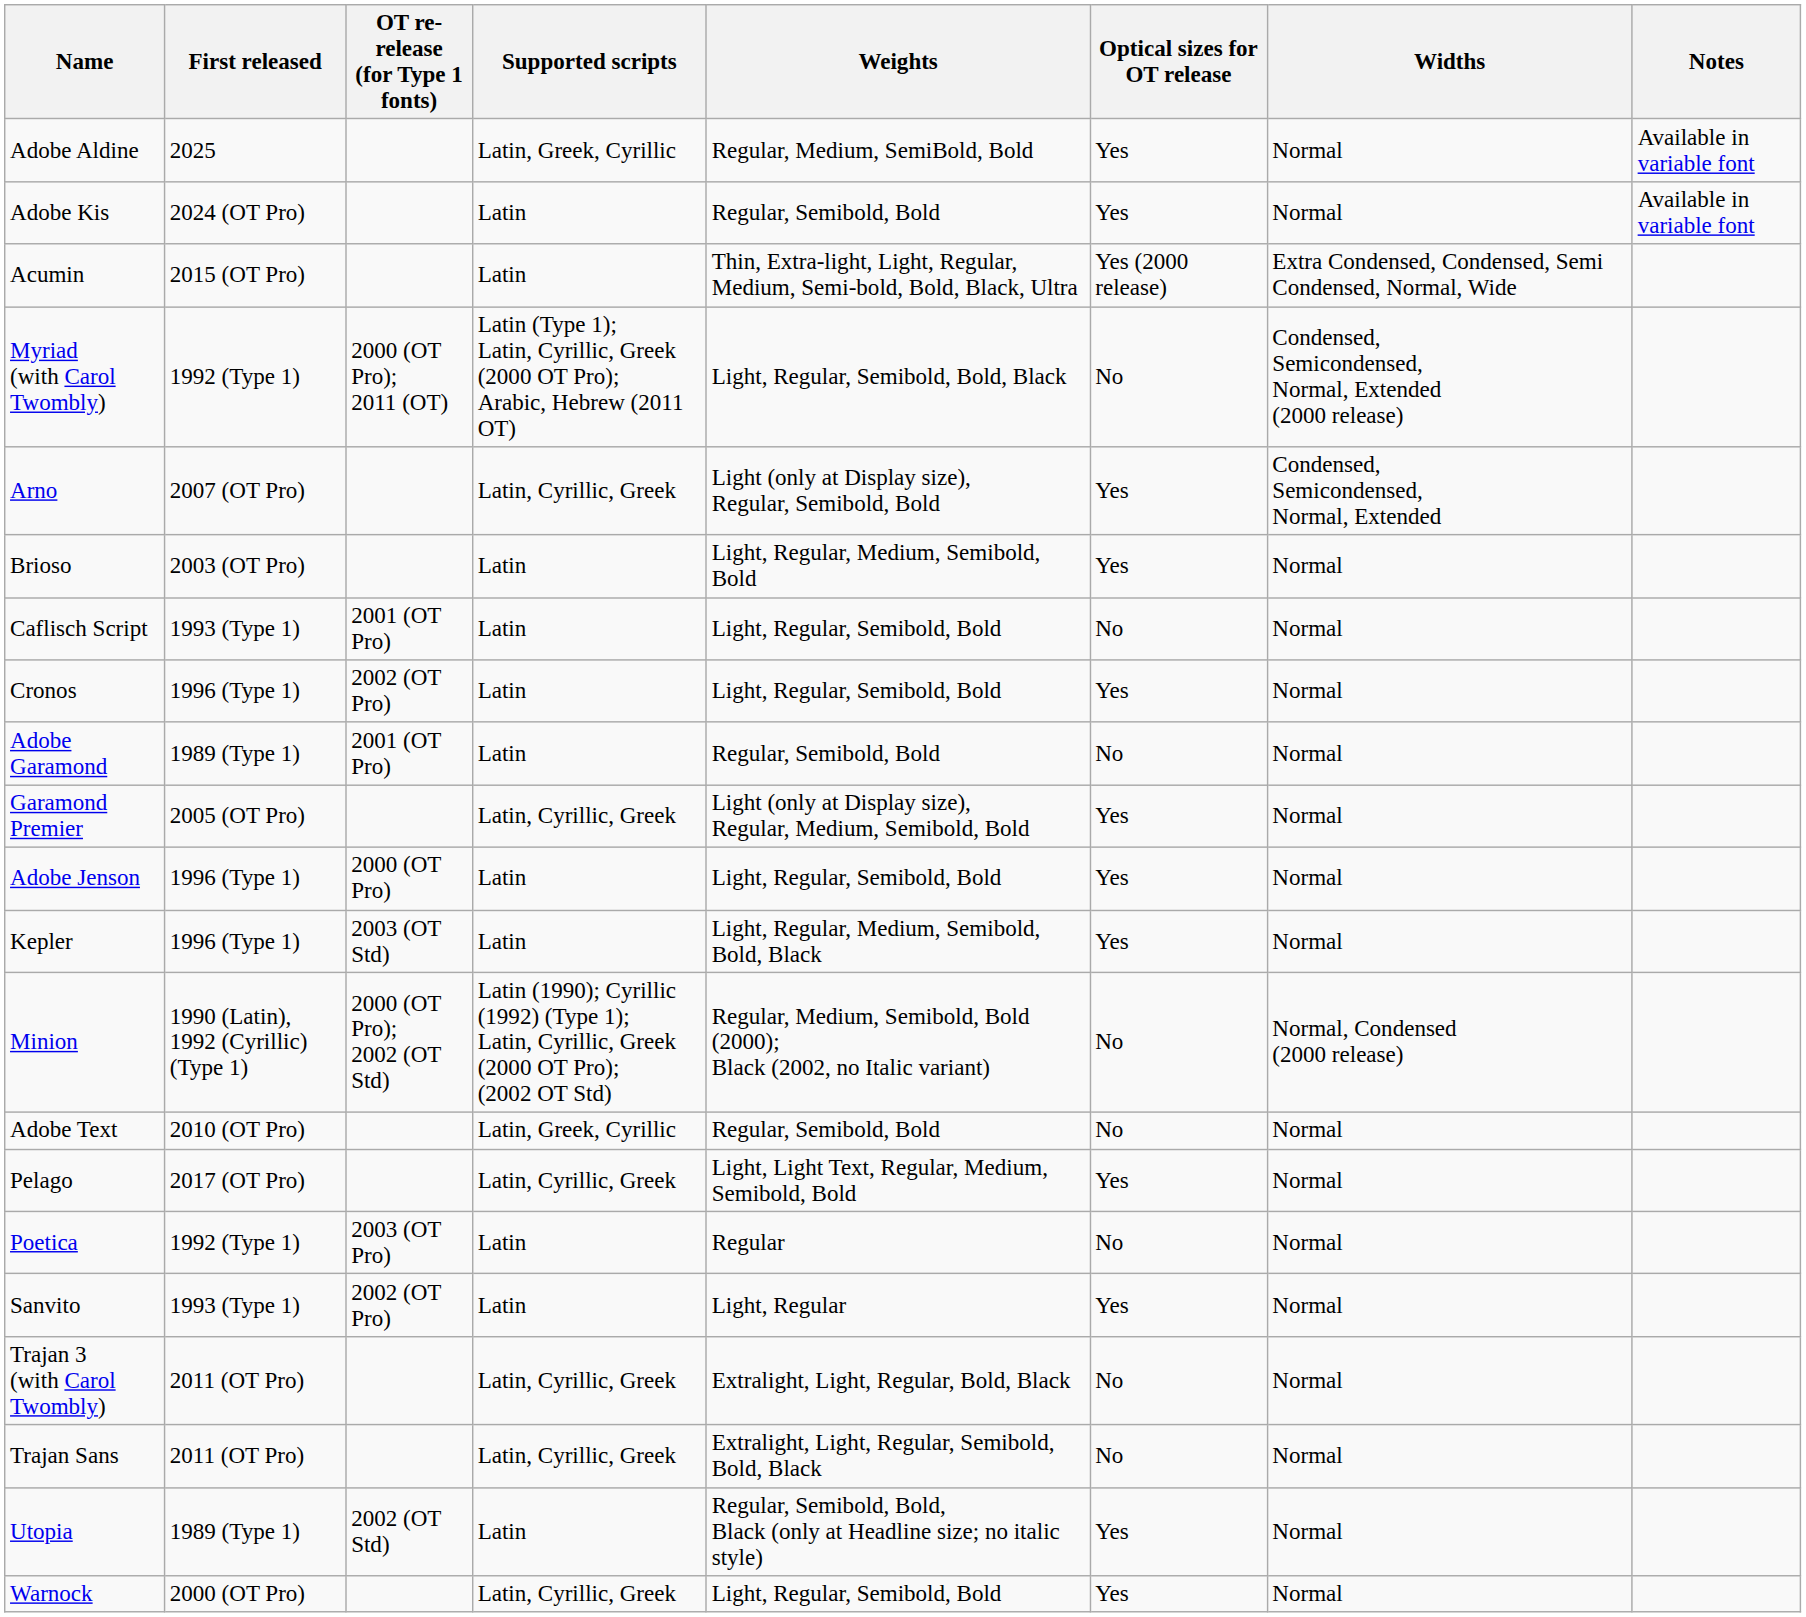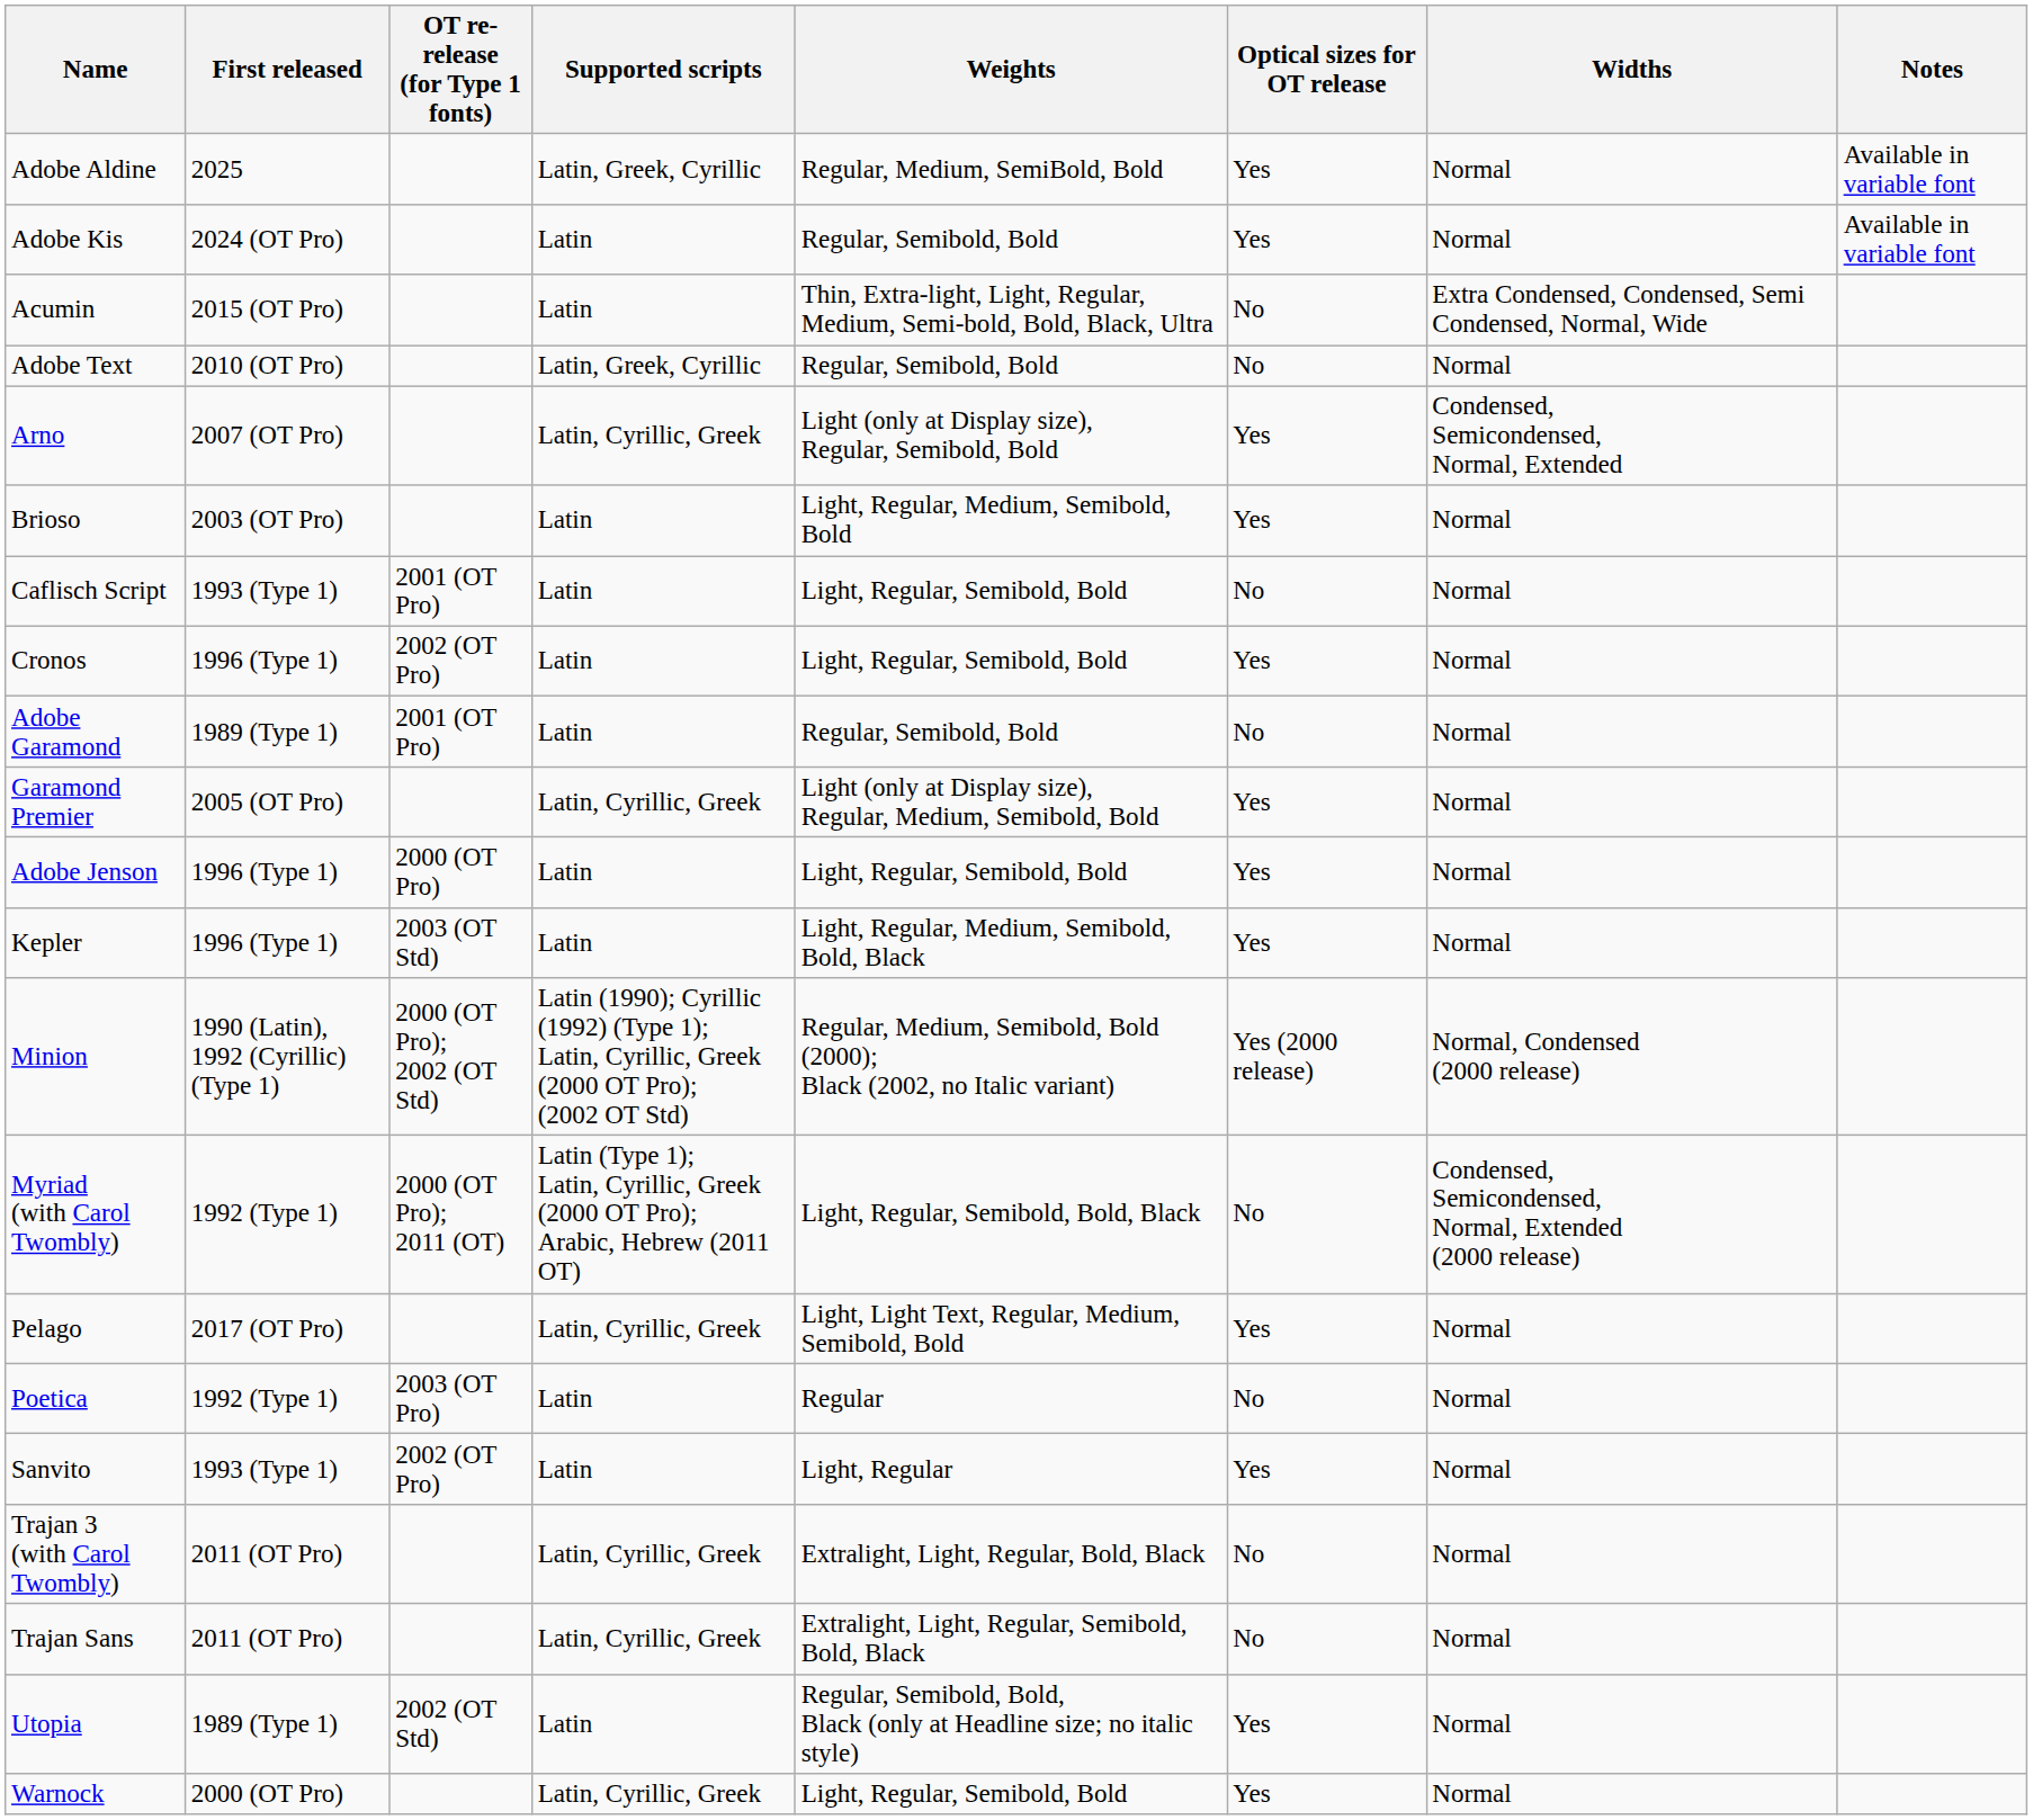Acumin | Optical sizes for OT release: Yes (2000 release) -> No
rows swapped: Adobe Text <-> Myriad (with Carol Twombly)
Minion | Optical sizes for OT release: No -> Yes (2000 release)
